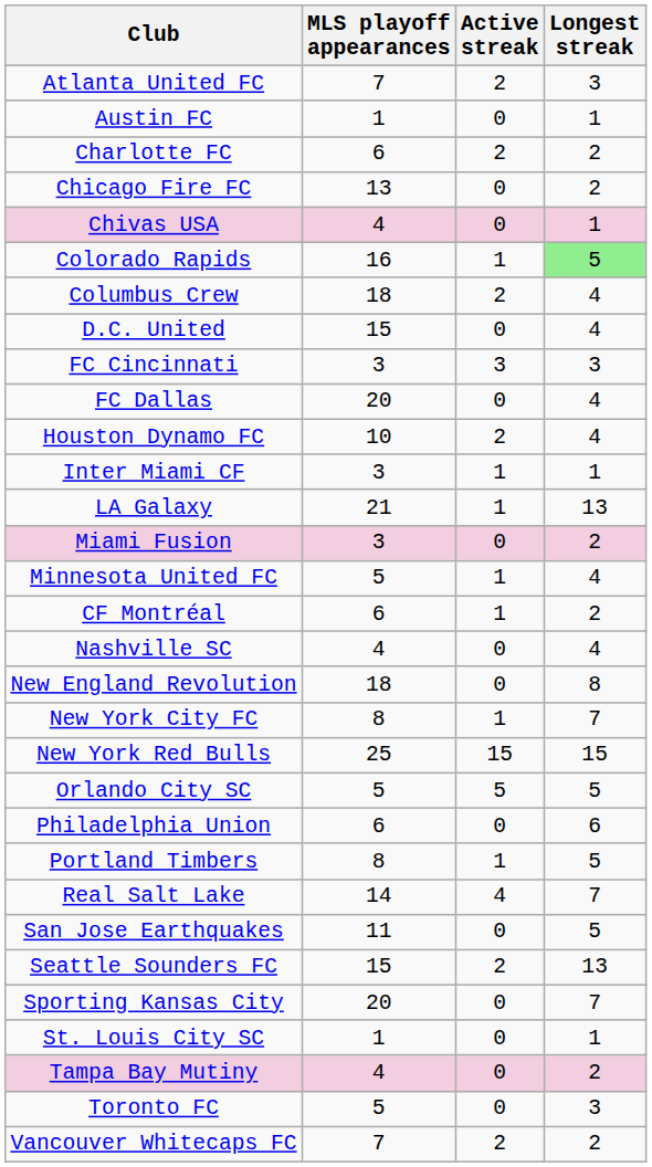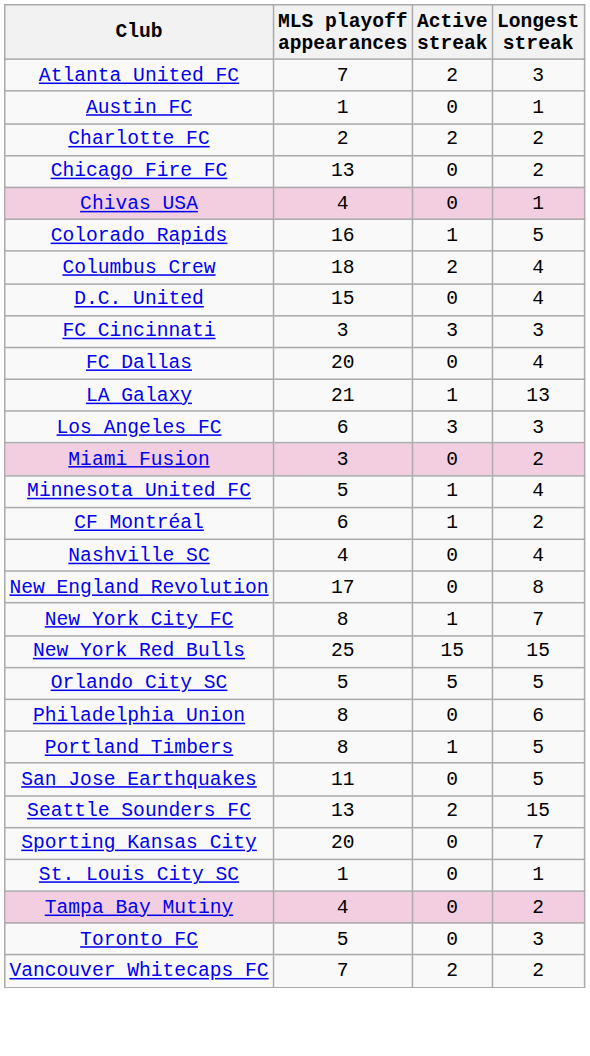Charlotte FC | MLS playoff appearances: 6 -> 2
Colorado Rapids | Longest streak: lightgreen background -> no background
- row: Houston Dynamo FC | 10 | 2 | 4
- row: Inter Miami CF | 3 | 1 | 1
+ row: Los Angeles FC | 6 | 3 | 3
New England Revolution | MLS playoff appearances: 18 -> 17
Philadelphia Union | MLS playoff appearances: 6 -> 8
- row: Real Salt Lake | 14 | 4 | 7
Seattle Sounders FC | MLS playoff appearances: 15 -> 13
Seattle Sounders FC | Longest streak: 13 -> 15
